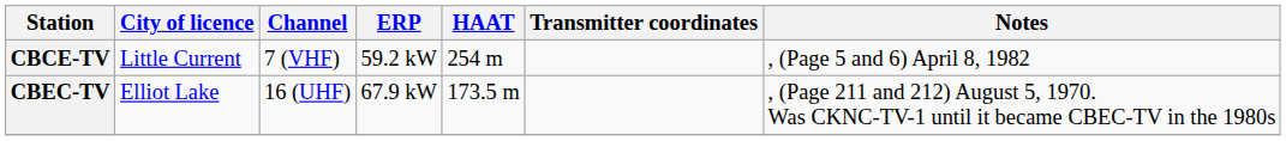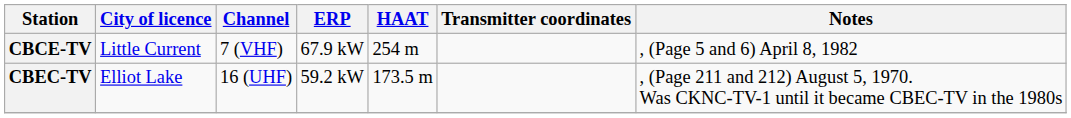CBCE-TV | ERP: 59.2 kW -> 67.9 kW
CBEC-TV | ERP: 67.9 kW -> 59.2 kW
